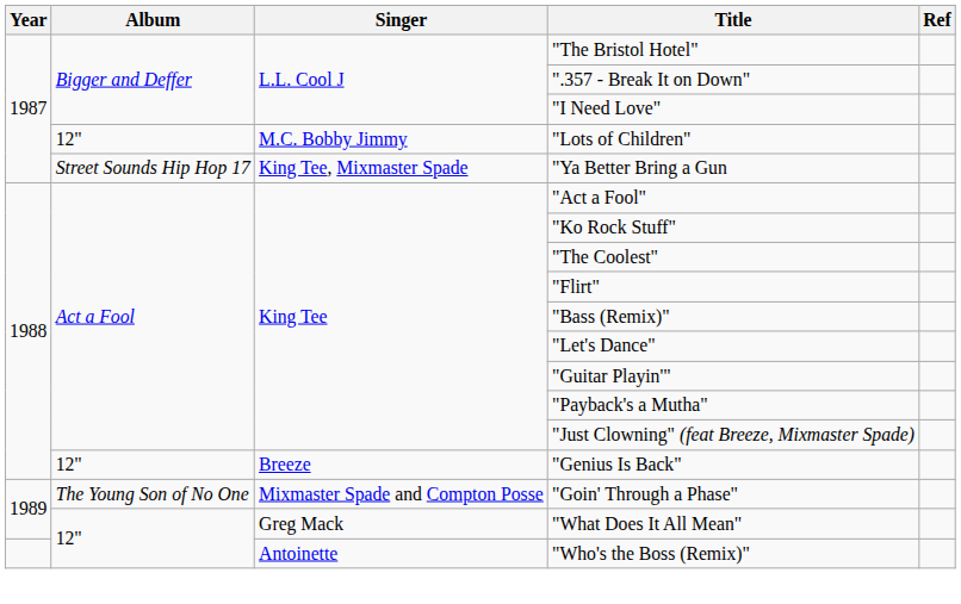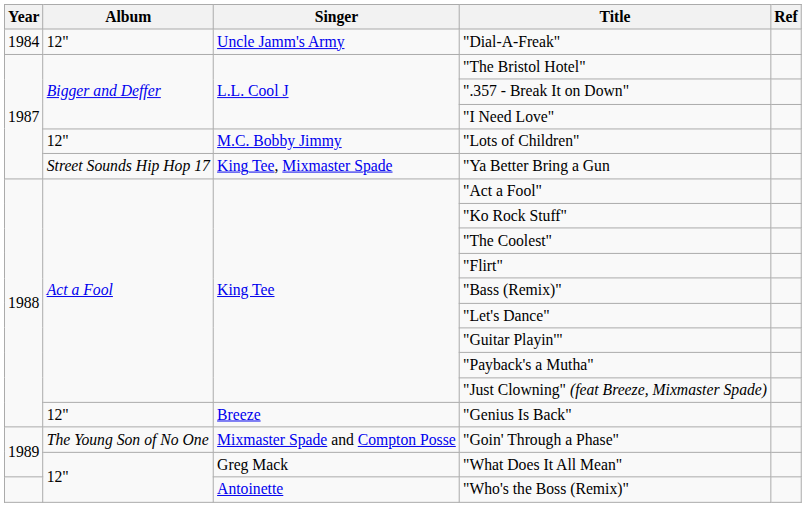+ row: 1984 | 12" | Uncle Jamm's Army | "Dial-A-Freak"
